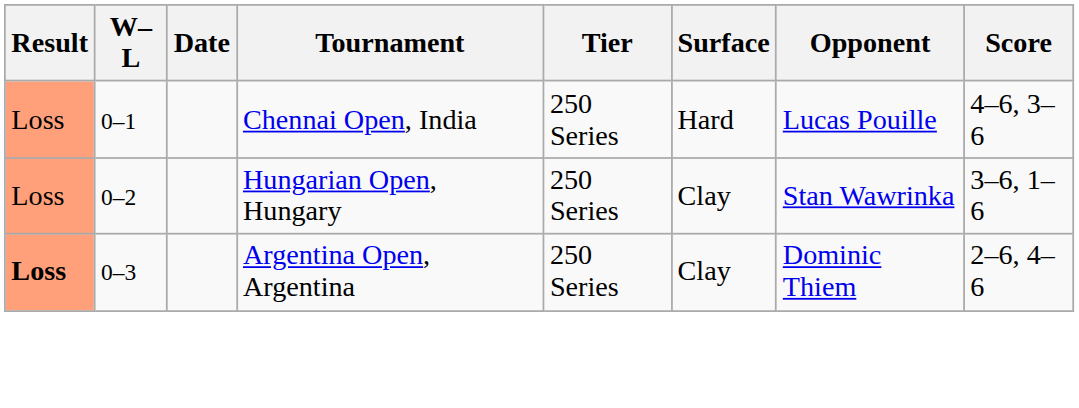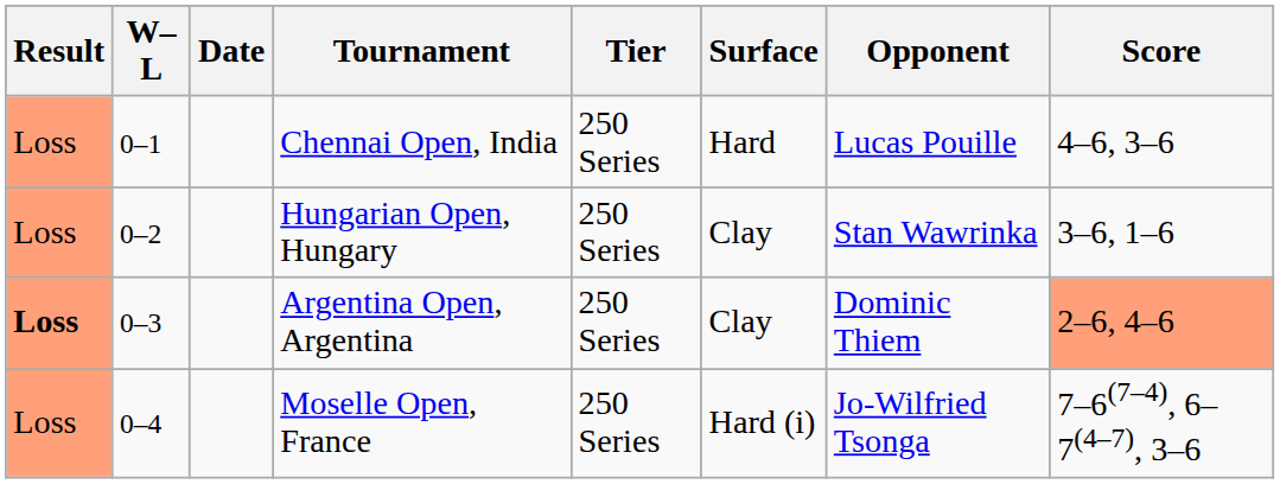Argentina Open, Argentina | Score: no background -> lightsalmon background
+ row: Loss | 0–4 | Moselle Open, France | 250 Series | Hard (i) | Jo-Wilfried Tsonga | 7–6(7–4), 6–7(4–7), 3–6
